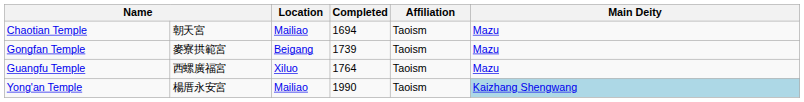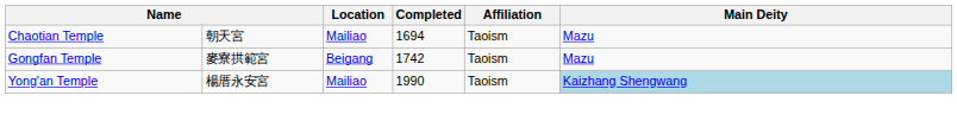Gongfan Temple | Completed: 1739 -> 1742
- row: Guangfu Temple | 西螺廣福宮 | Xiluo | 1764 | Taoism | Mazu
